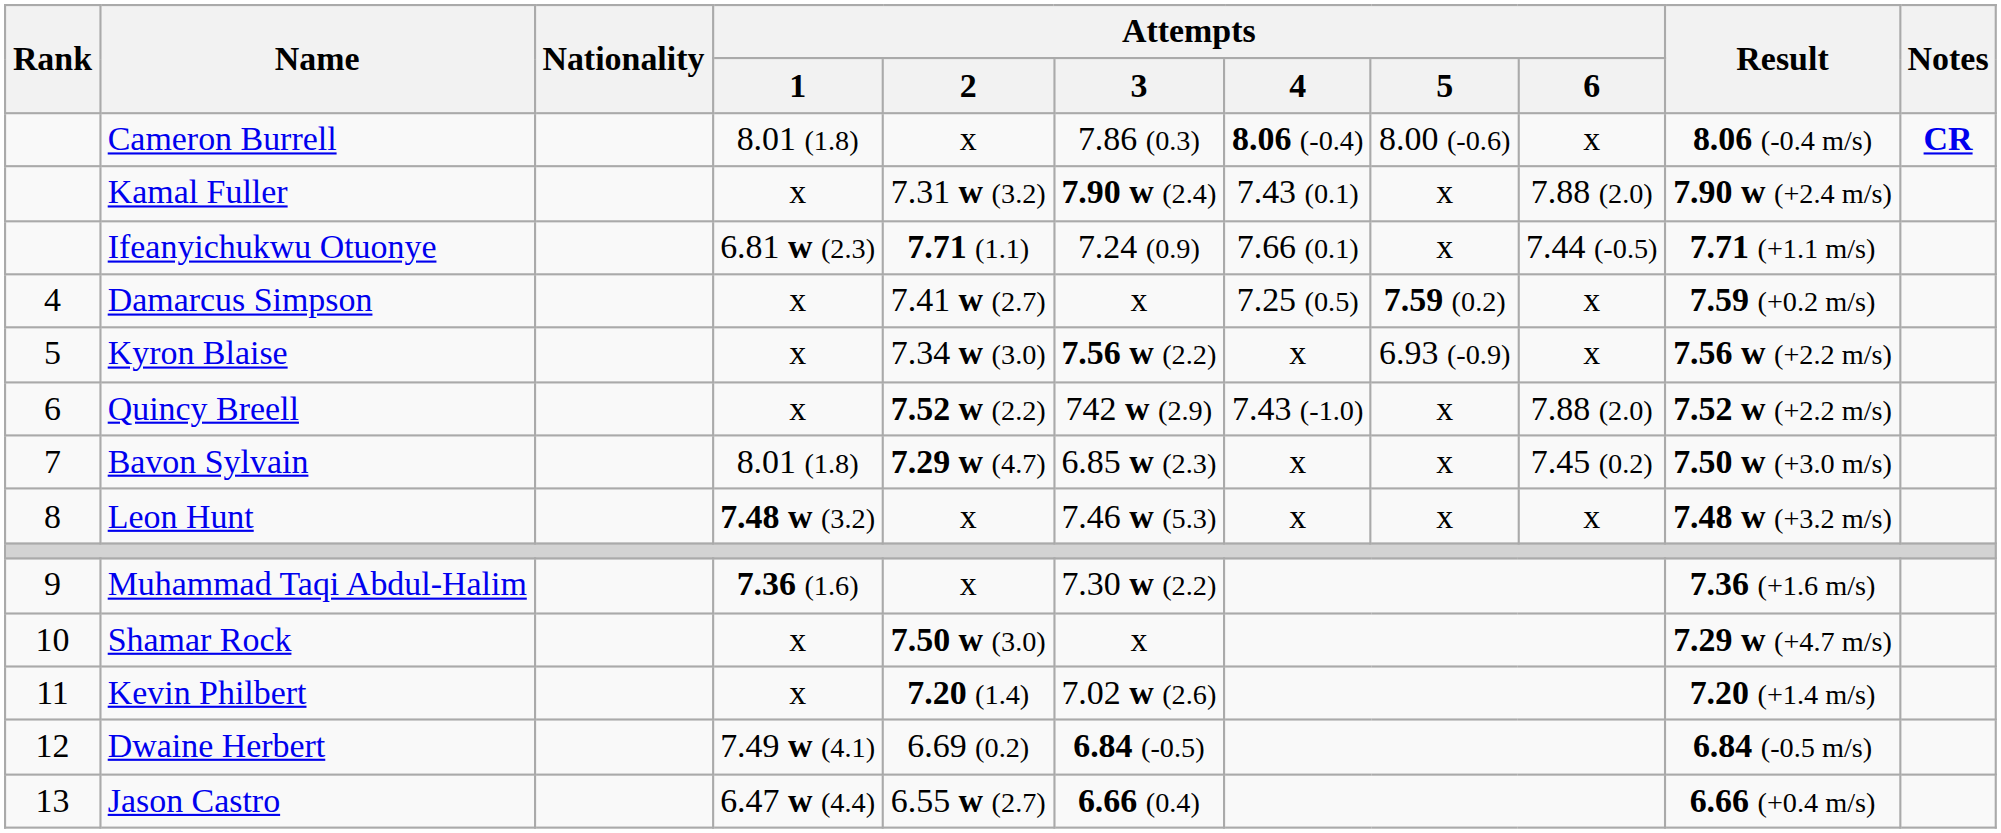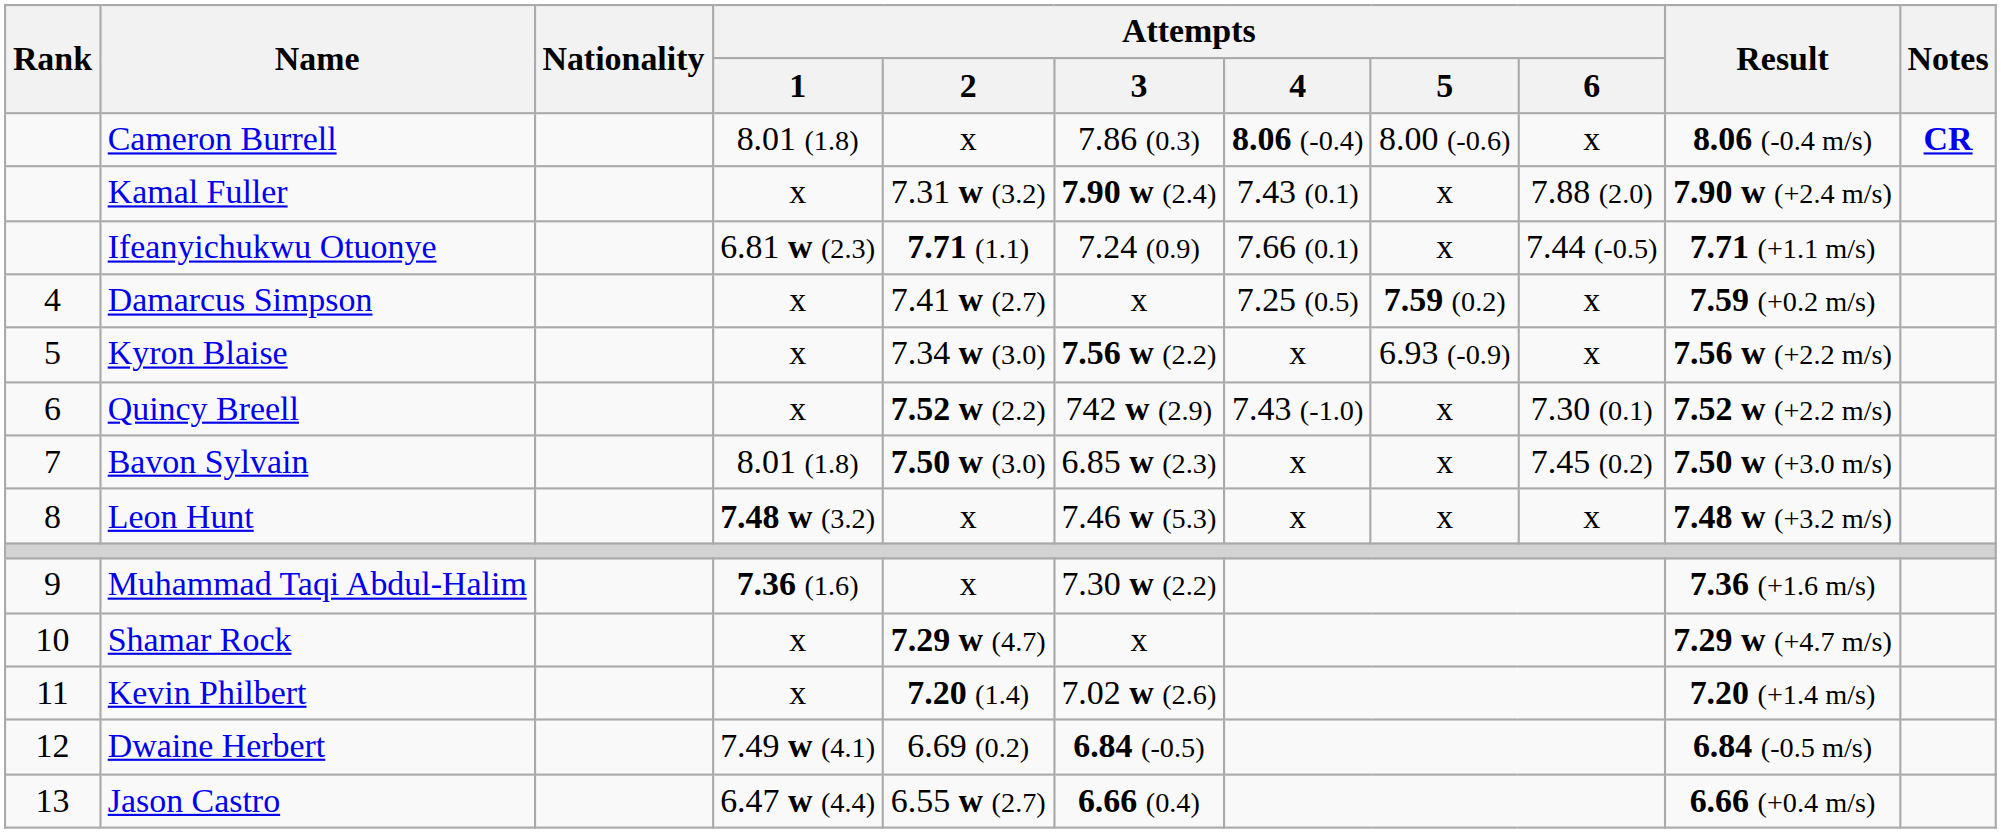Quincy Breell | Attempts / 6: 7.88 (2.0) -> 7.30 (0.1)
Bavon Sylvain | Attempts / 2: 7.29 w (4.7) -> 7.50 w (3.0)
Shamar Rock | Attempts / 2: 7.50 w (3.0) -> 7.29 w (4.7)
